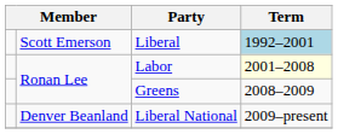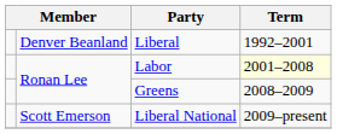Liberal | column 2: Scott Emerson -> Denver Beanland
Liberal | Term: lightblue background -> no background
Liberal National | column 2: Denver Beanland -> Scott Emerson
